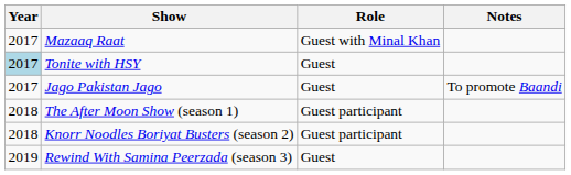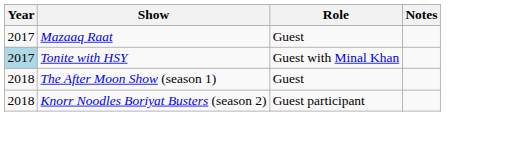Mazaaq Raat | Role: Guest with Minal Khan -> Guest
Tonite with HSY | Role: Guest -> Guest with Minal Khan
- row: 2017 | Jago Pakistan Jago | Guest | To promote Baandi
The After Moon Show (season 1) | Role: Guest participant -> Guest
- row: 2019 | Rewind With Samina Peerzada (season 3) | Guest
